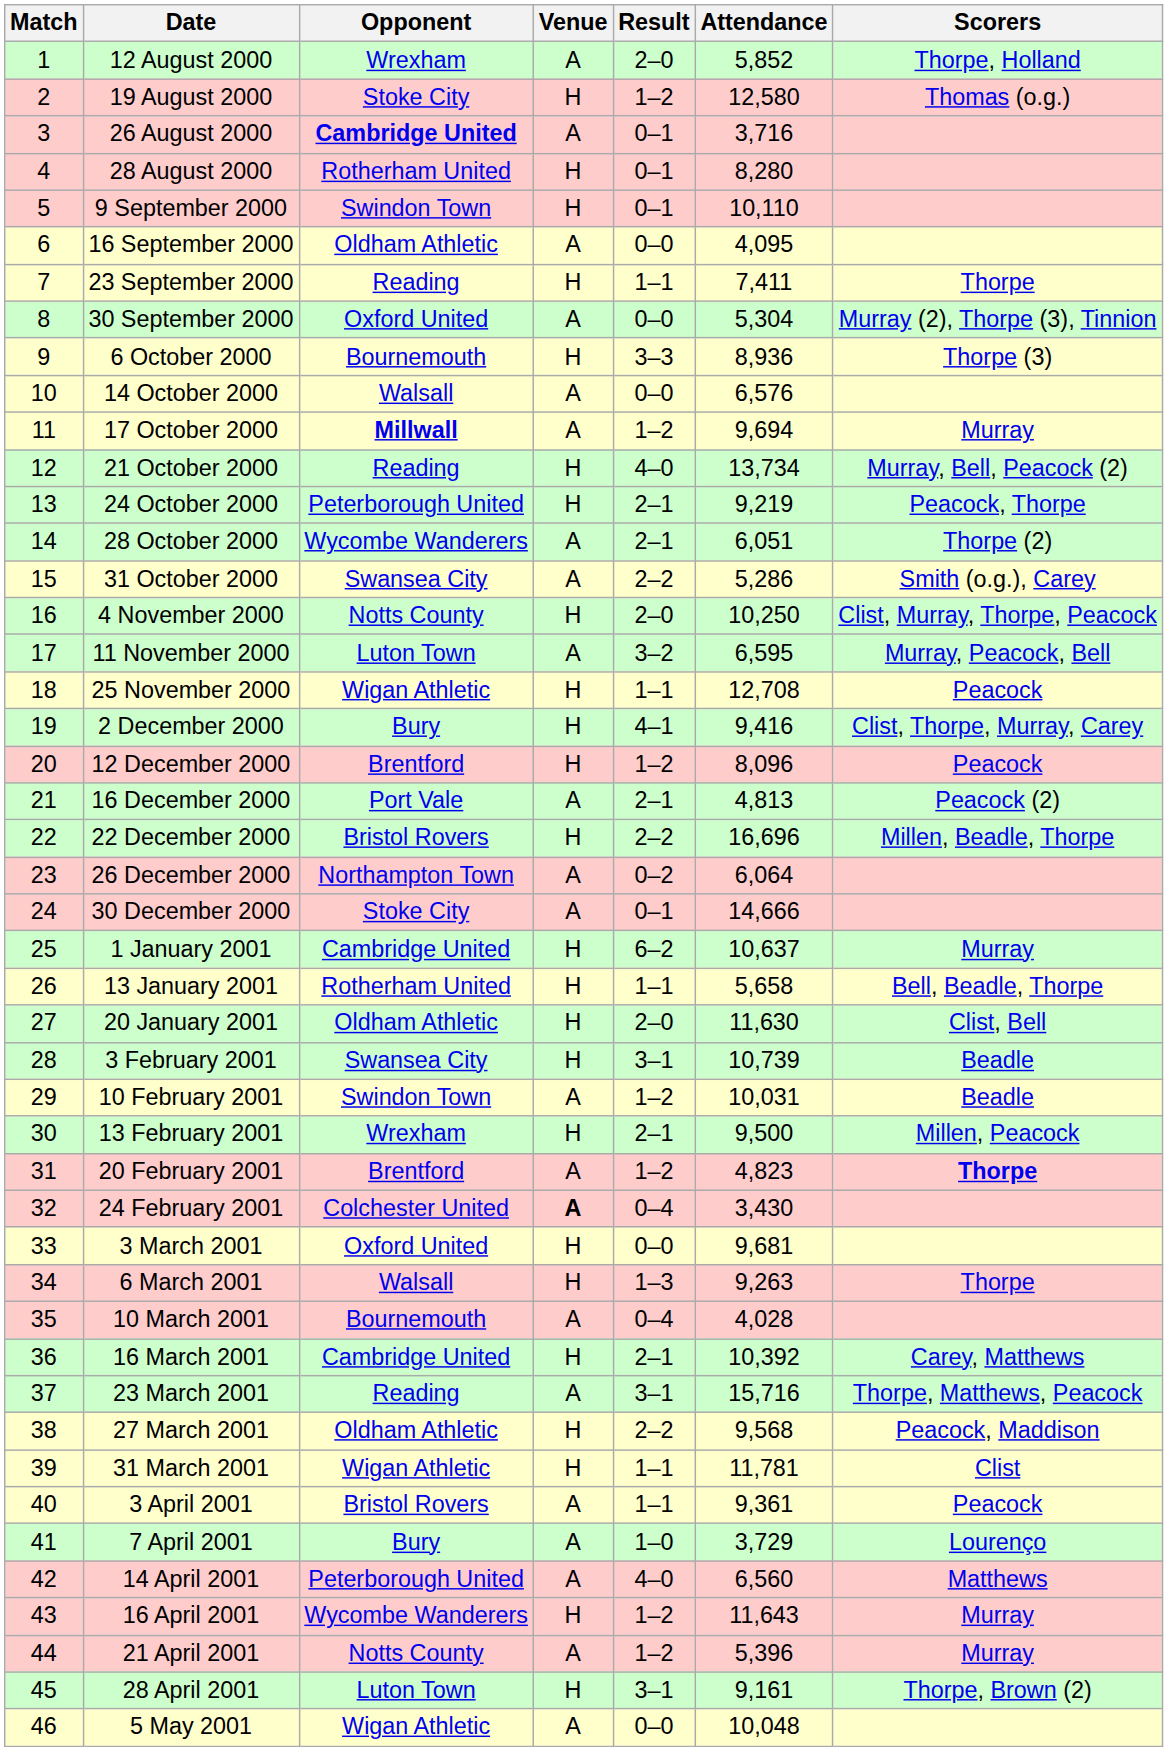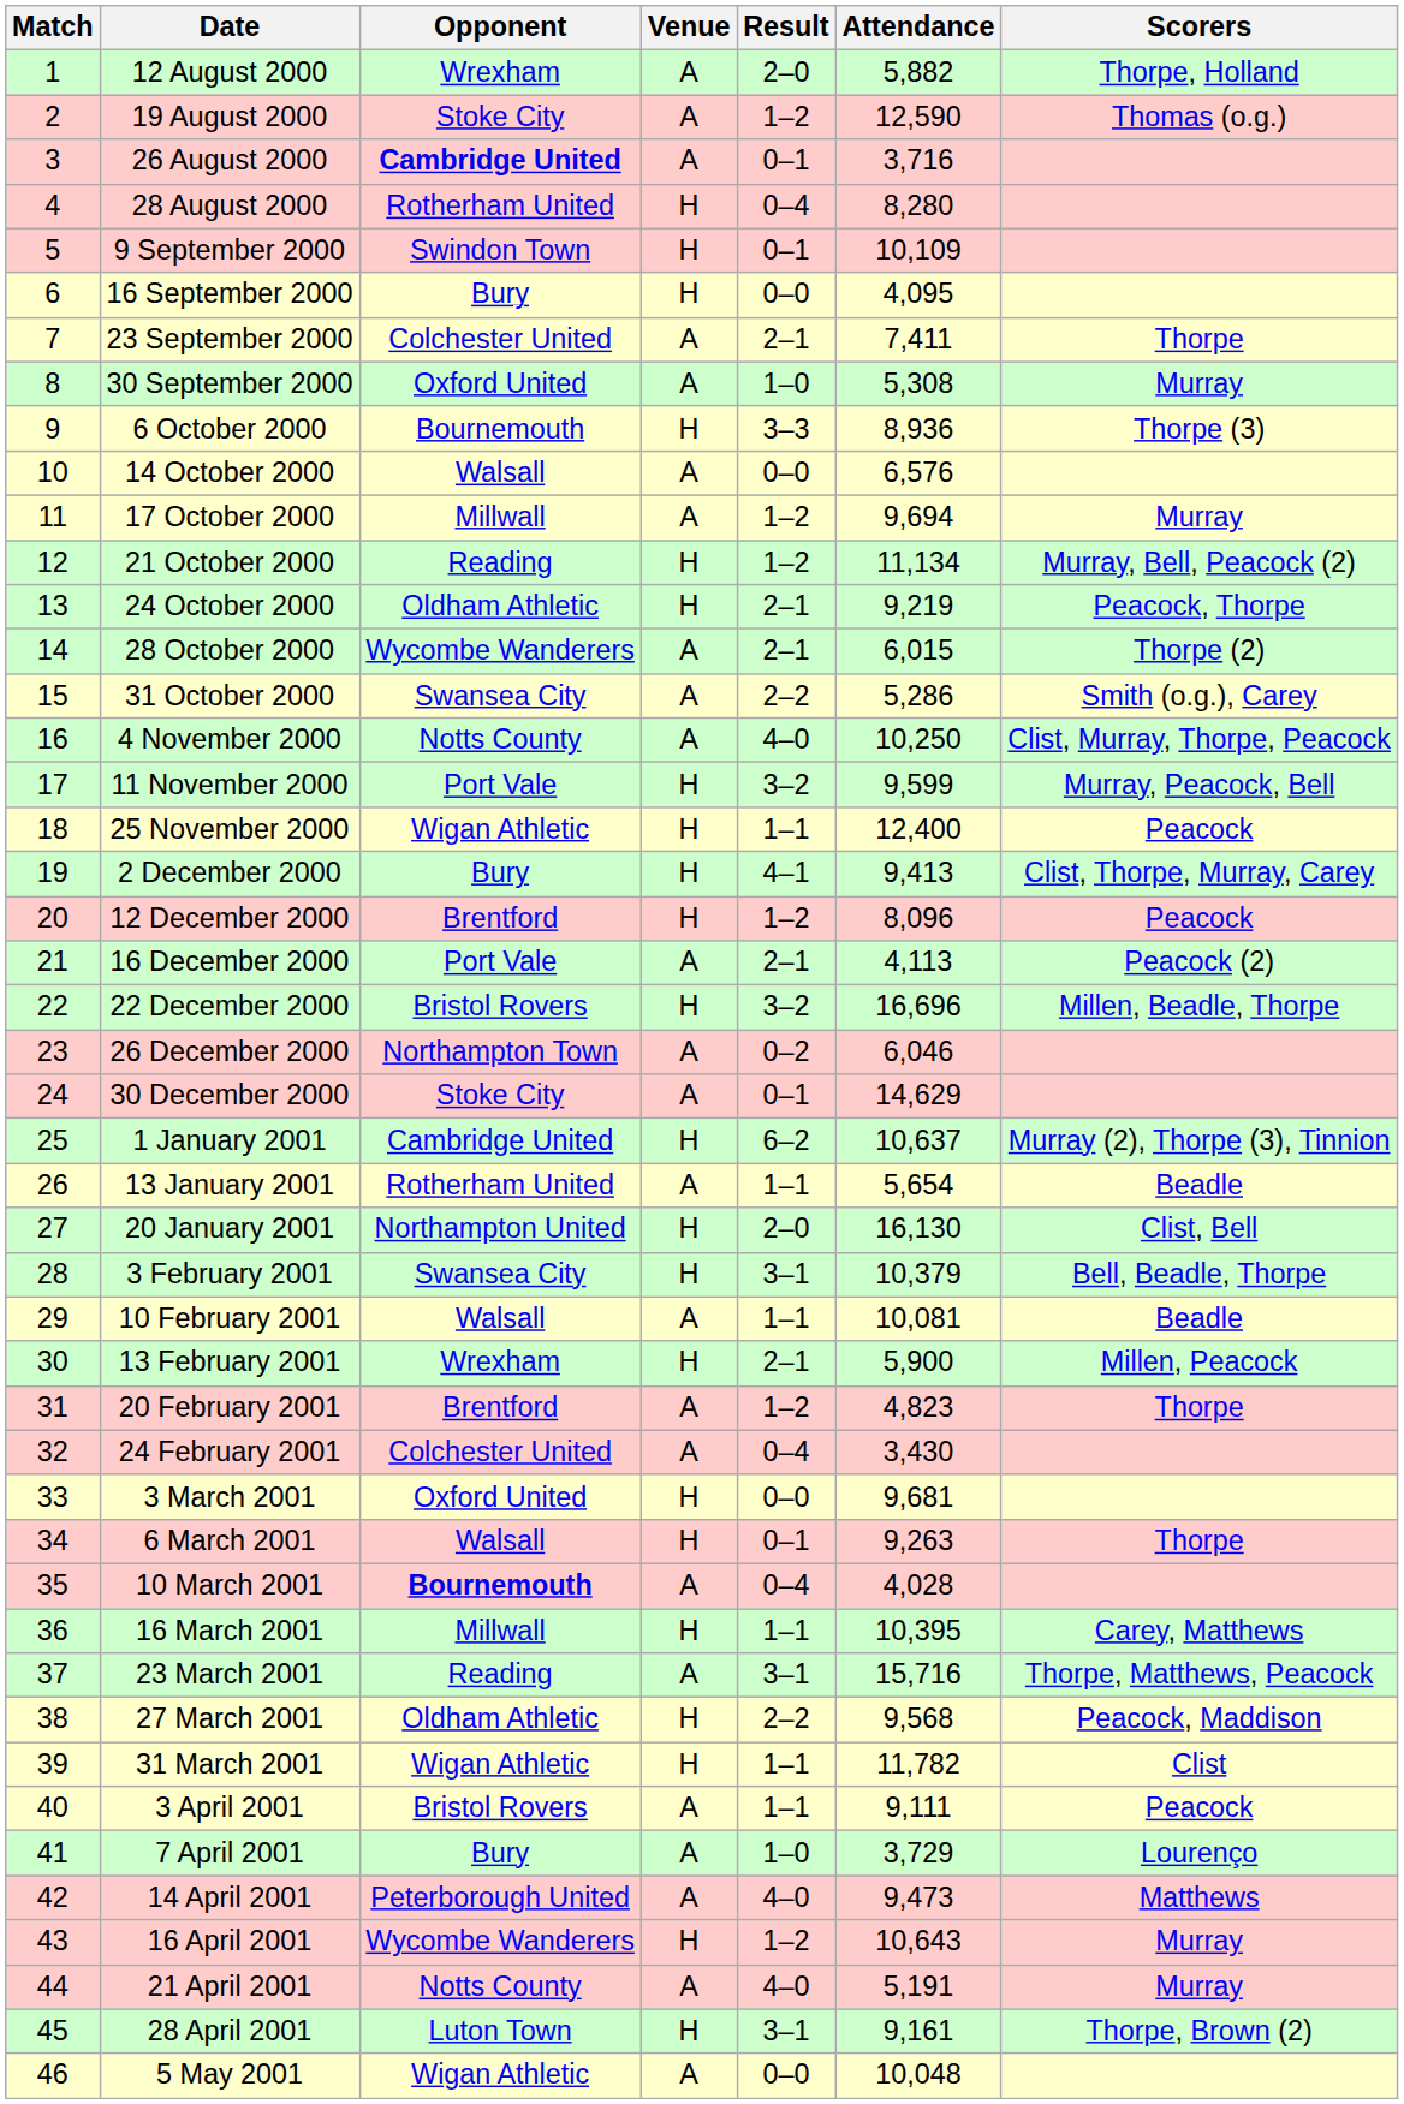12 August 2000 | Attendance: 5,852 -> 5,882
19 August 2000 | Venue: H -> A
19 August 2000 | Attendance: 12,580 -> 12,590
28 August 2000 | Result: 0–1 -> 0–4
9 September 2000 | Attendance: 10,110 -> 10,109
16 September 2000 | Opponent: Oldham Athletic -> Bury
16 September 2000 | Venue: A -> H
23 September 2000 | Opponent: Reading -> Colchester United
23 September 2000 | Venue: H -> A
23 September 2000 | Result: 1–1 -> 2–1
30 September 2000 | Result: 0–0 -> 1–0
30 September 2000 | Attendance: 5,304 -> 5,308
30 September 2000 | Scorers: Murray (2), Thorpe (3), Tinnion -> Murray
17 October 2000 | Opponent: bold -> normal
21 October 2000 | Result: 4–0 -> 1–2
21 October 2000 | Attendance: 13,734 -> 11,134
24 October 2000 | Opponent: Peterborough United -> Oldham Athletic
28 October 2000 | Attendance: 6,051 -> 6,015
4 November 2000 | Venue: H -> A
4 November 2000 | Result: 2–0 -> 4–0
11 November 2000 | Opponent: Luton Town -> Port Vale
11 November 2000 | Venue: A -> H
11 November 2000 | Attendance: 6,595 -> 9,599
25 November 2000 | Attendance: 12,708 -> 12,400
2 December 2000 | Attendance: 9,416 -> 9,413
16 December 2000 | Attendance: 4,813 -> 4,113
22 December 2000 | Result: 2–2 -> 3–2
26 December 2000 | Attendance: 6,064 -> 6,046
30 December 2000 | Attendance: 14,666 -> 14,629
1 January 2001 | Scorers: Murray -> Murray (2), Thorpe (3), Tinnion
13 January 2001 | Venue: H -> A
13 January 2001 | Attendance: 5,658 -> 5,654
13 January 2001 | Scorers: Bell, Beadle, Thorpe -> Beadle
20 January 2001 | Opponent: Oldham Athletic -> Northampton United
20 January 2001 | Attendance: 11,630 -> 16,130
3 February 2001 | Attendance: 10,739 -> 10,379
3 February 2001 | Scorers: Beadle -> Bell, Beadle, Thorpe
10 February 2001 | Opponent: Swindon Town -> Walsall
10 February 2001 | Result: 1–2 -> 1–1
10 February 2001 | Attendance: 10,031 -> 10,081
13 February 2001 | Attendance: 9,500 -> 5,900
20 February 2001 | Scorers: bold -> normal
24 February 2001 | Venue: bold -> normal
6 March 2001 | Result: 1–3 -> 0–1
10 March 2001 | Opponent: normal -> bold
16 March 2001 | Opponent: Cambridge United -> Millwall
16 March 2001 | Result: 2–1 -> 1–1
16 March 2001 | Attendance: 10,392 -> 10,395
31 March 2001 | Attendance: 11,781 -> 11,782
3 April 2001 | Attendance: 9,361 -> 9,111
14 April 2001 | Attendance: 6,560 -> 9,473
16 April 2001 | Attendance: 11,643 -> 10,643
21 April 2001 | Result: 1–2 -> 4–0
21 April 2001 | Attendance: 5,396 -> 5,191
